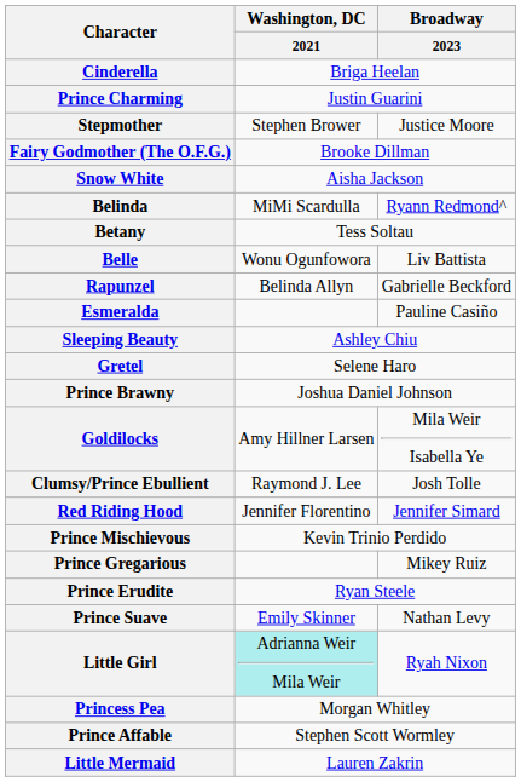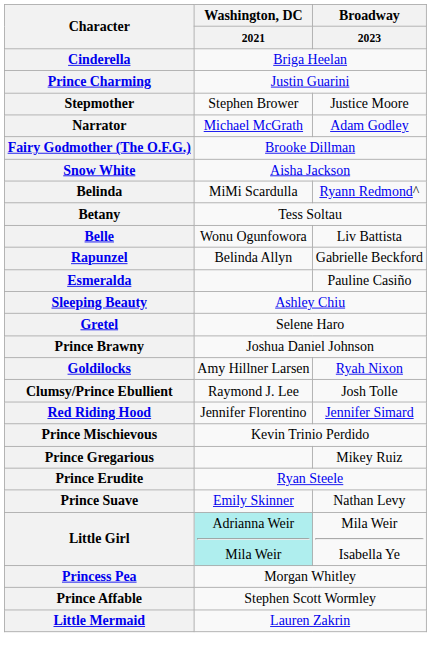+ row: Narrator | Michael McGrath | Adam Godley
Goldilocks | Broadway / 2023: Mila Weir Isabella Ye -> Ryah Nixon
Little Girl | Broadway / 2023: Ryah Nixon -> Mila Weir Isabella Ye
